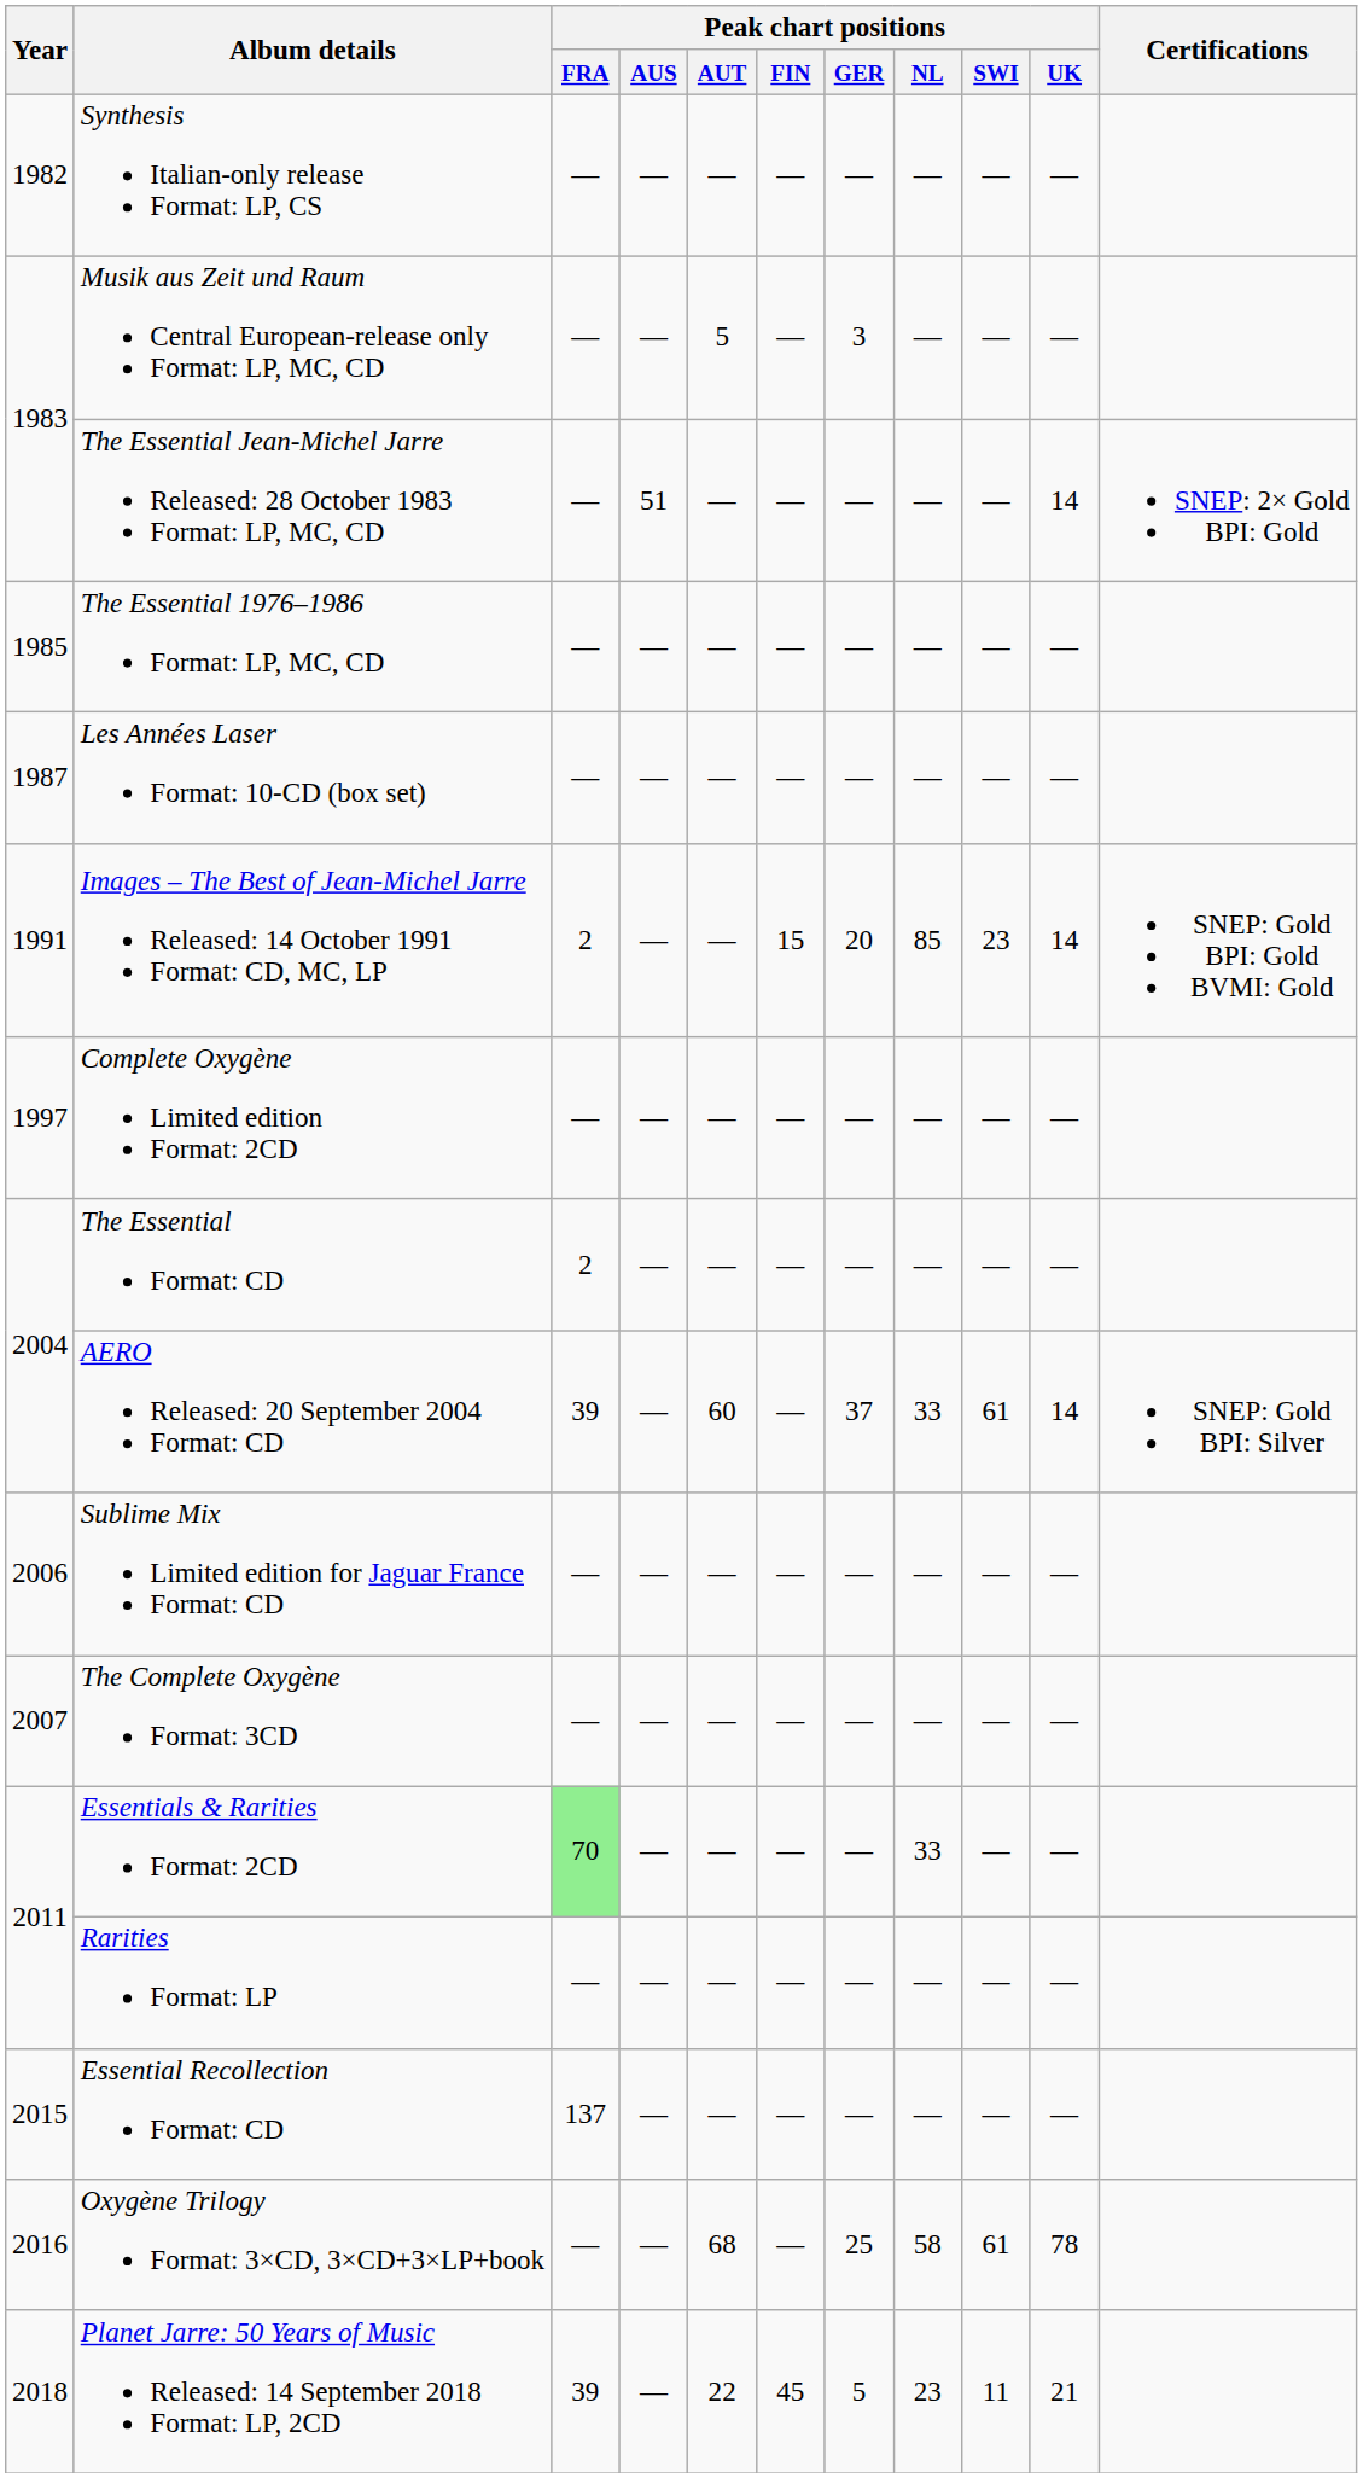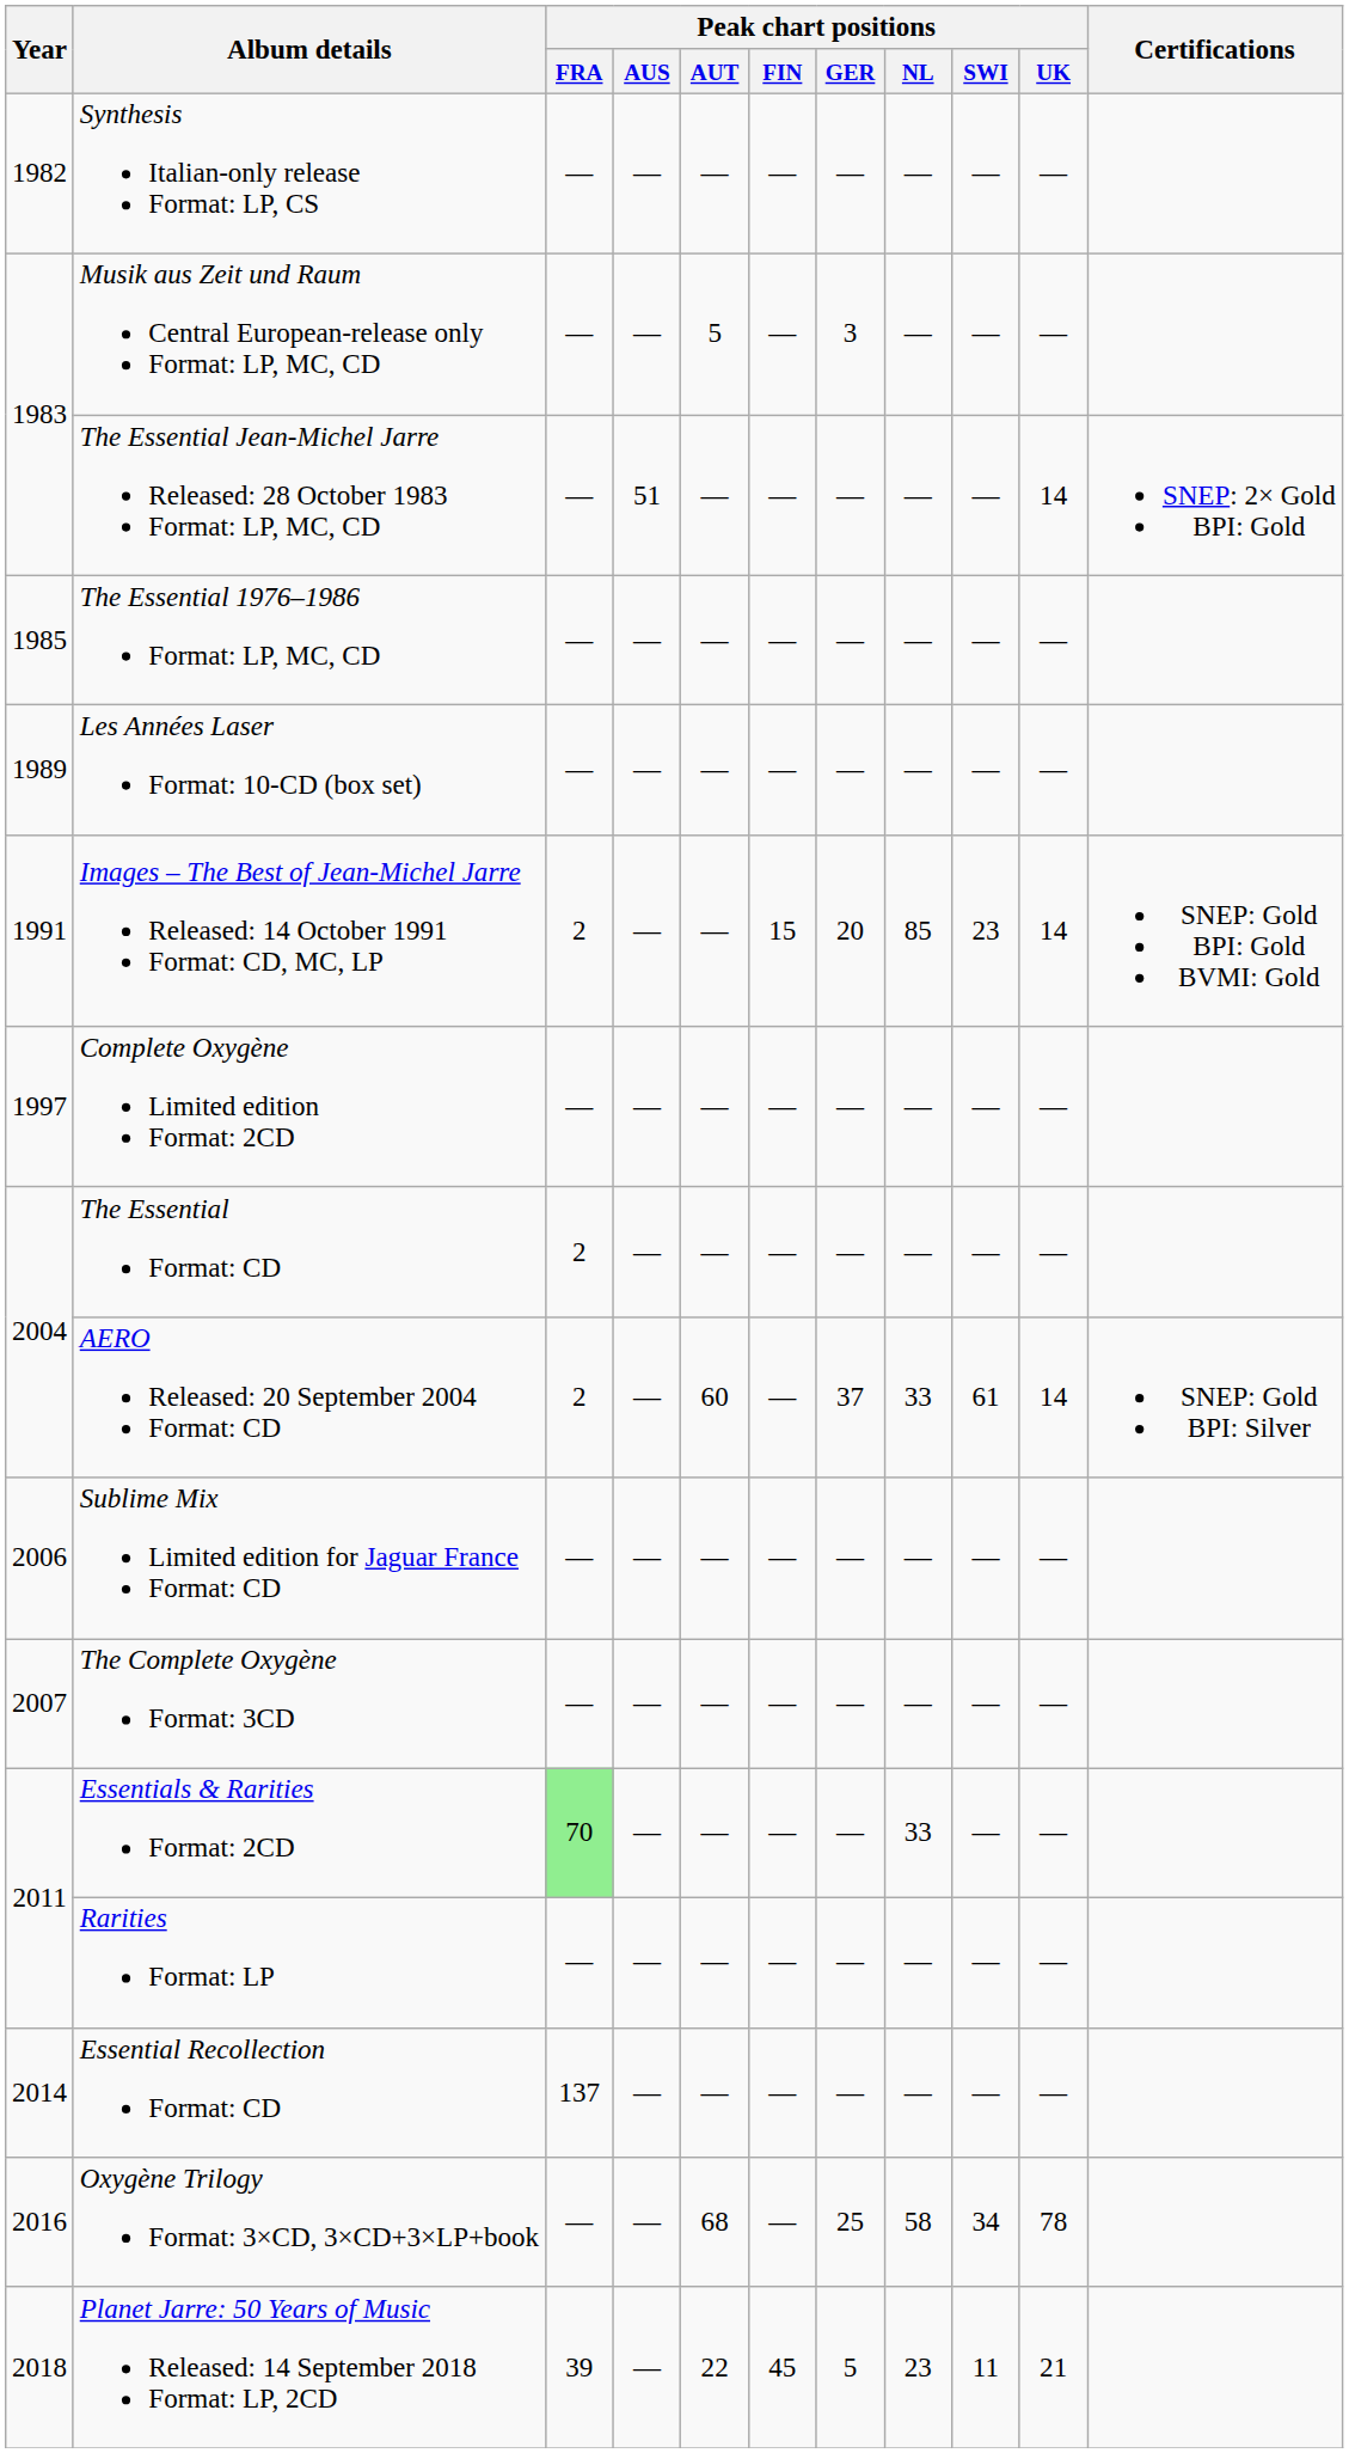Les Années Laser Format: 10-CD (box set) | Year: 1987 -> 1989
AERO Released: 20 September 2004 Format: CD | Peak chart positions / FRA: 39 -> 2
Essential Recollection Format: CD | Year: 2015 -> 2014
Oxygène Trilogy Format: 3×CD, 3×CD+3×LP+book | Peak chart positions / SWI: 61 -> 34
